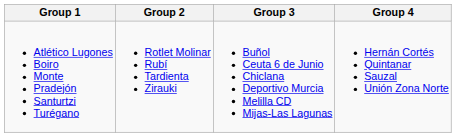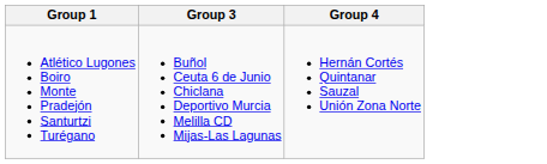- column: Group 2 | Rotlet Molinar Rubí Tardienta Zirauki
